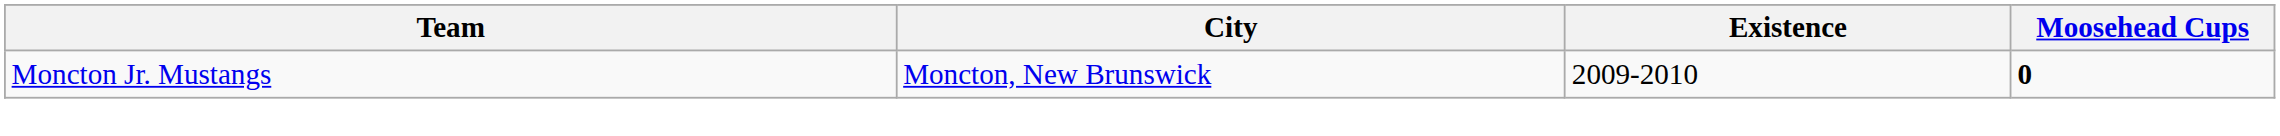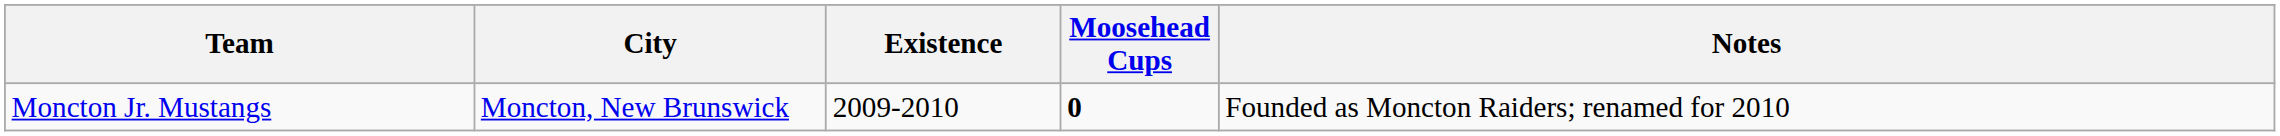+ column: Notes | Founded as Moncton Raiders; renamed for 2010
